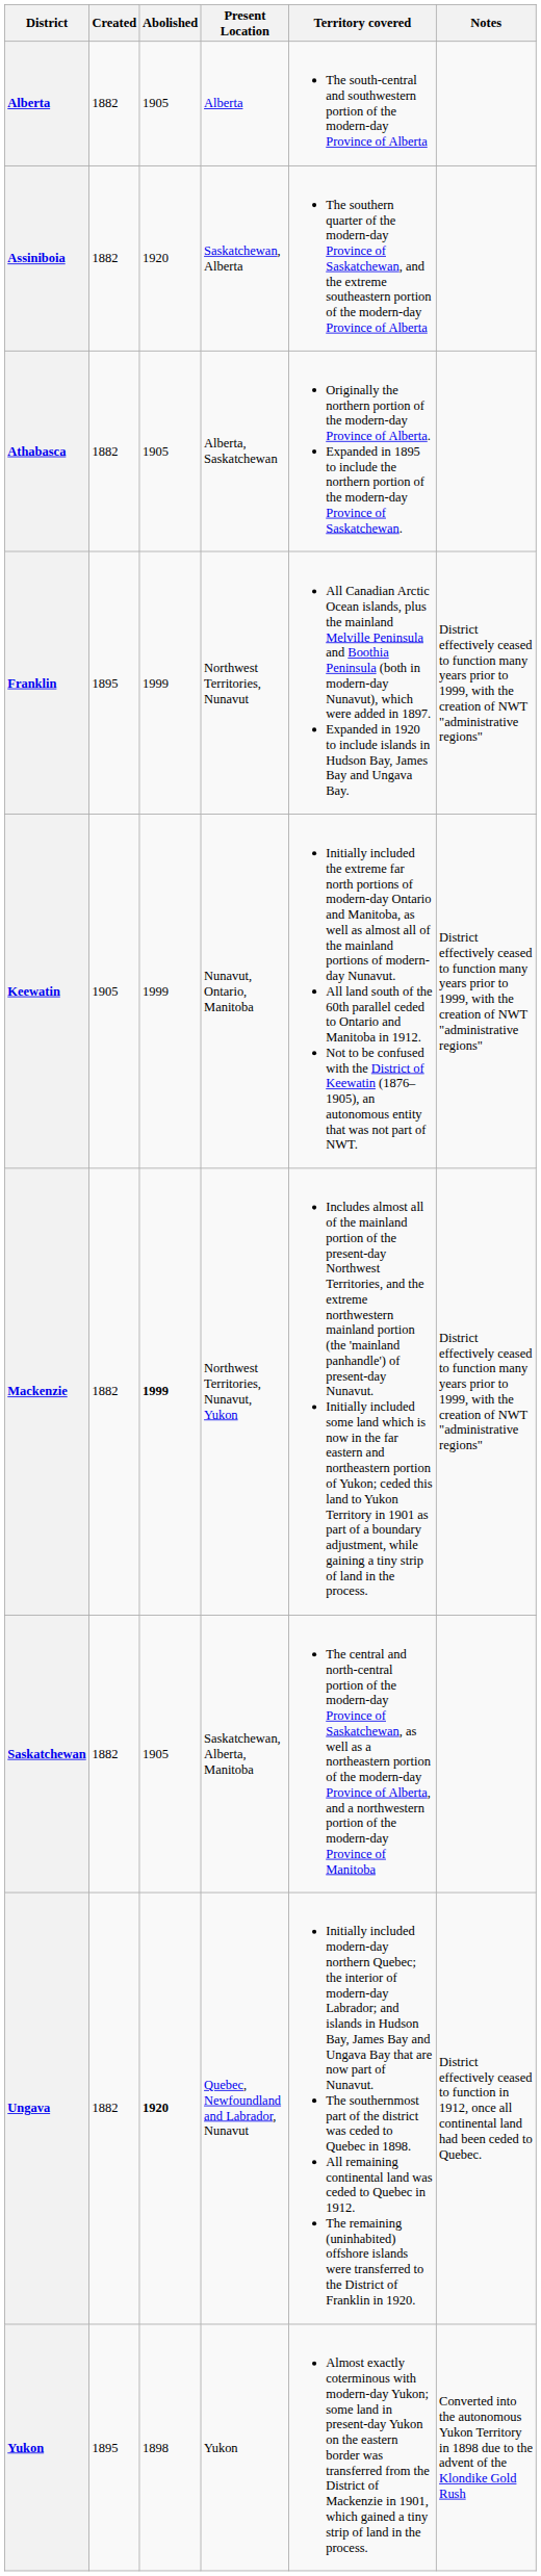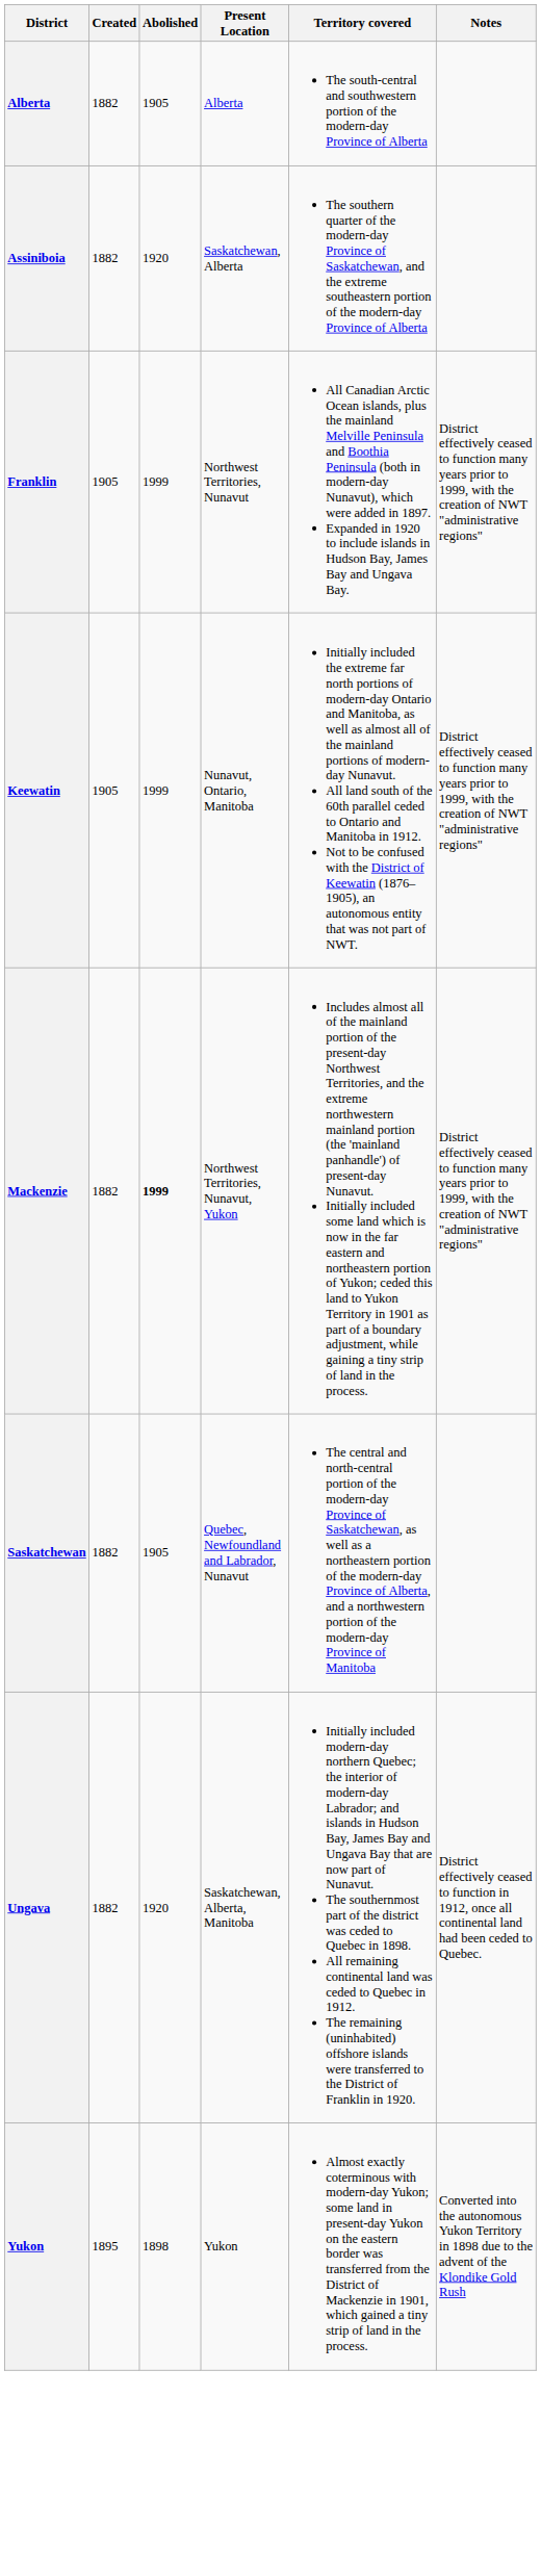- row: Athabasca | 1882 | 1905 | Alberta, Saskatchewan | Originally the northern portion of the modern-day Province of Alberta. Expanded in 1895 to include the northern portion of the modern-day Province of Saskatchewan.
Franklin | Created: 1895 -> 1905
Saskatchewan | Present Location: Saskatchewan, Alberta, Manitoba -> Quebec, Newfoundland and Labrador, Nunavut
Ungava | Abolished: bold -> normal
Ungava | Present Location: Quebec, Newfoundland and Labrador, Nunavut -> Saskatchewan, Alberta, Manitoba
